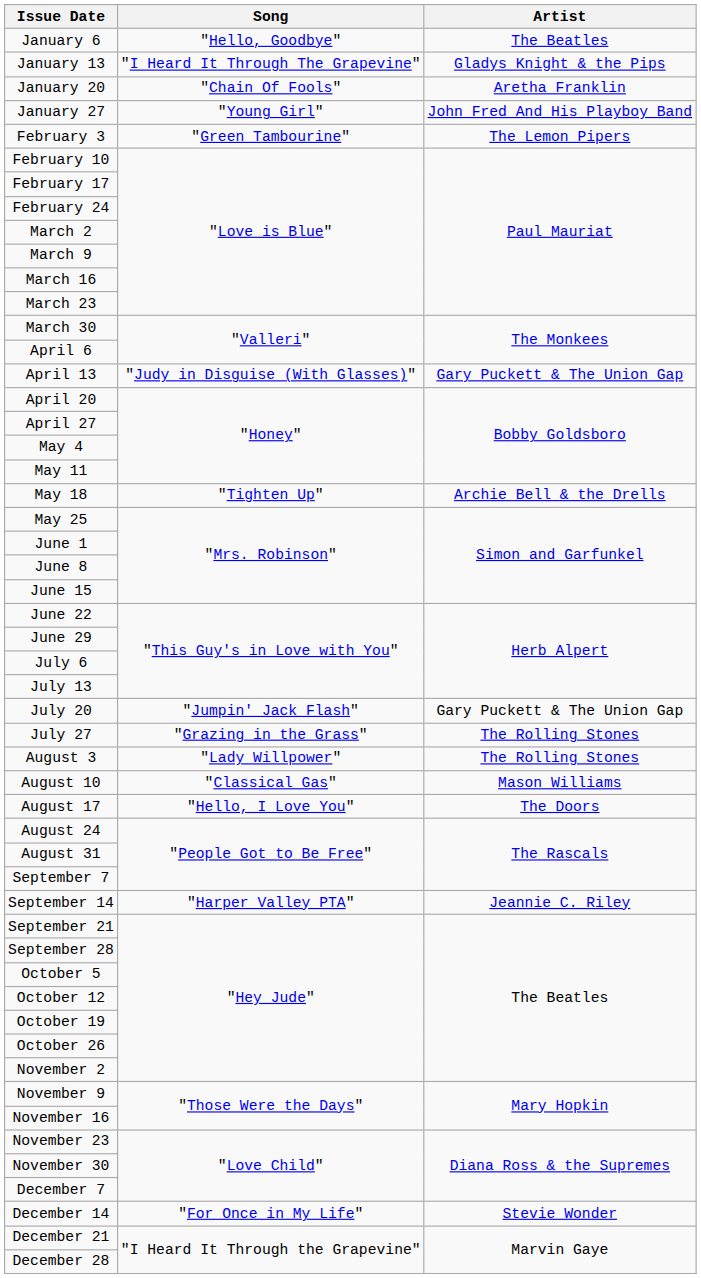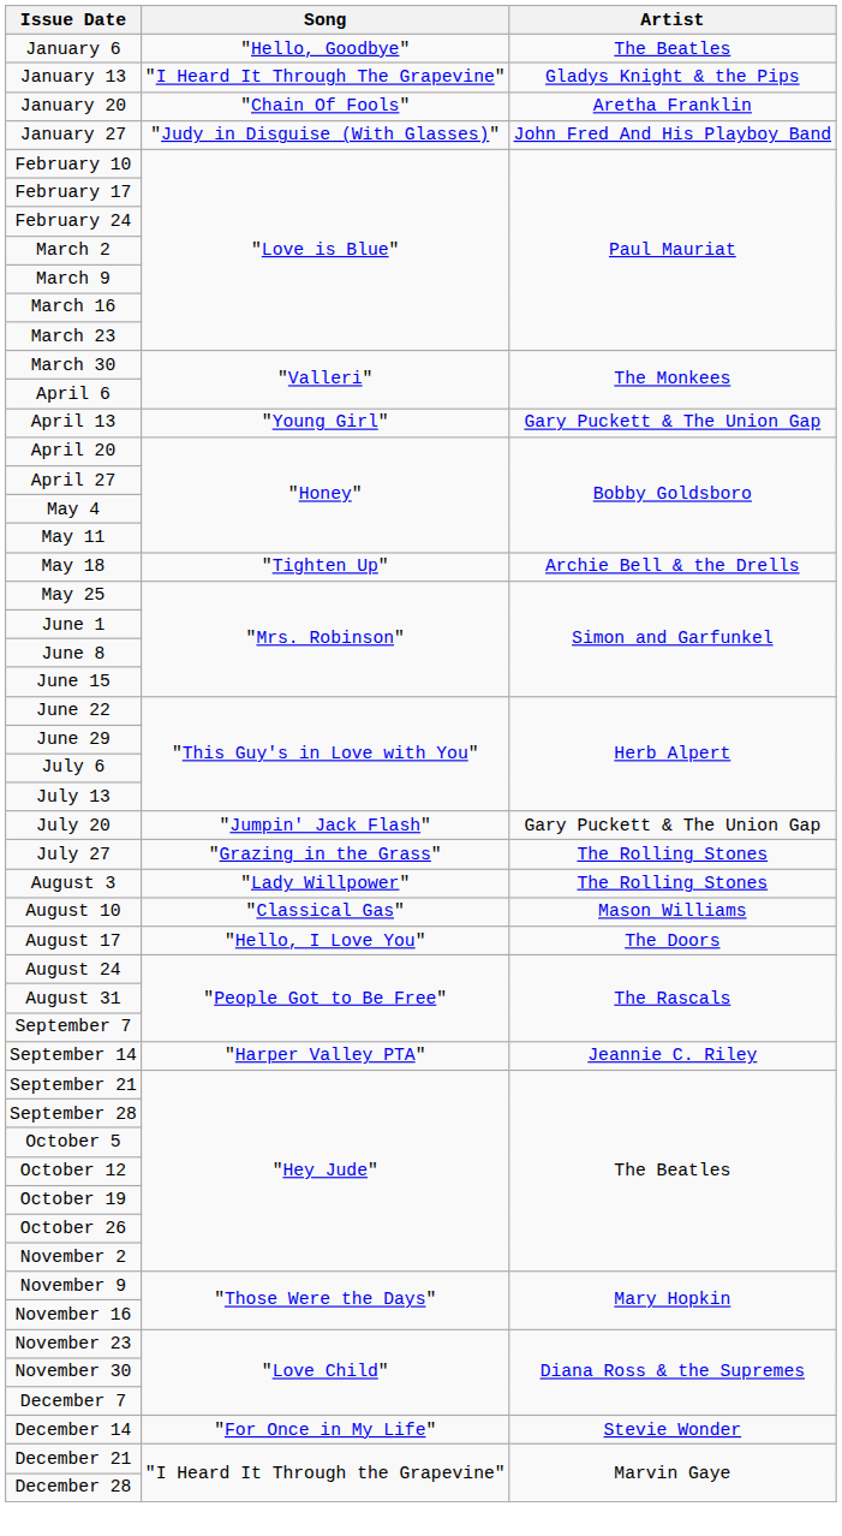January 27 | Song: "Young Girl" -> "Judy in Disguise (With Glasses)"
- row: February 3 | "Green Tambourine" | The Lemon Pipers
April 13 | Song: "Judy in Disguise (With Glasses)" -> "Young Girl"
